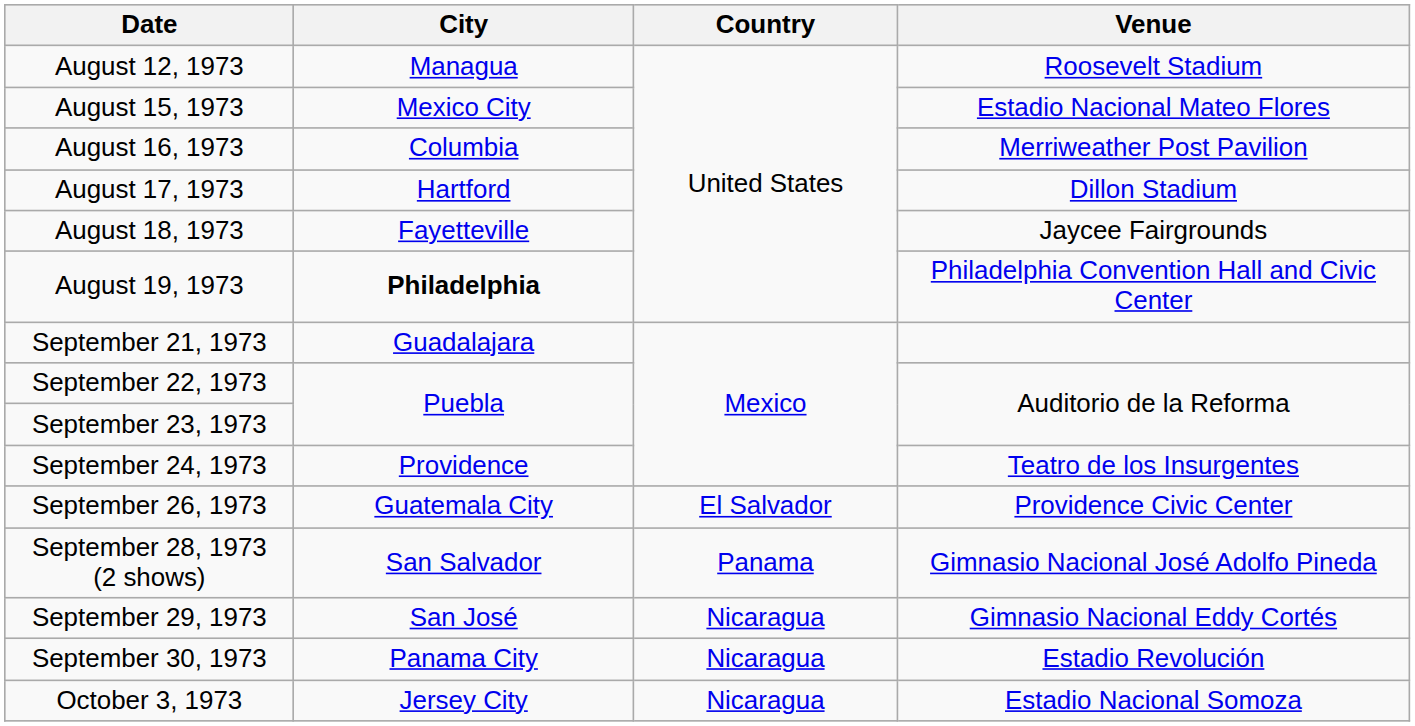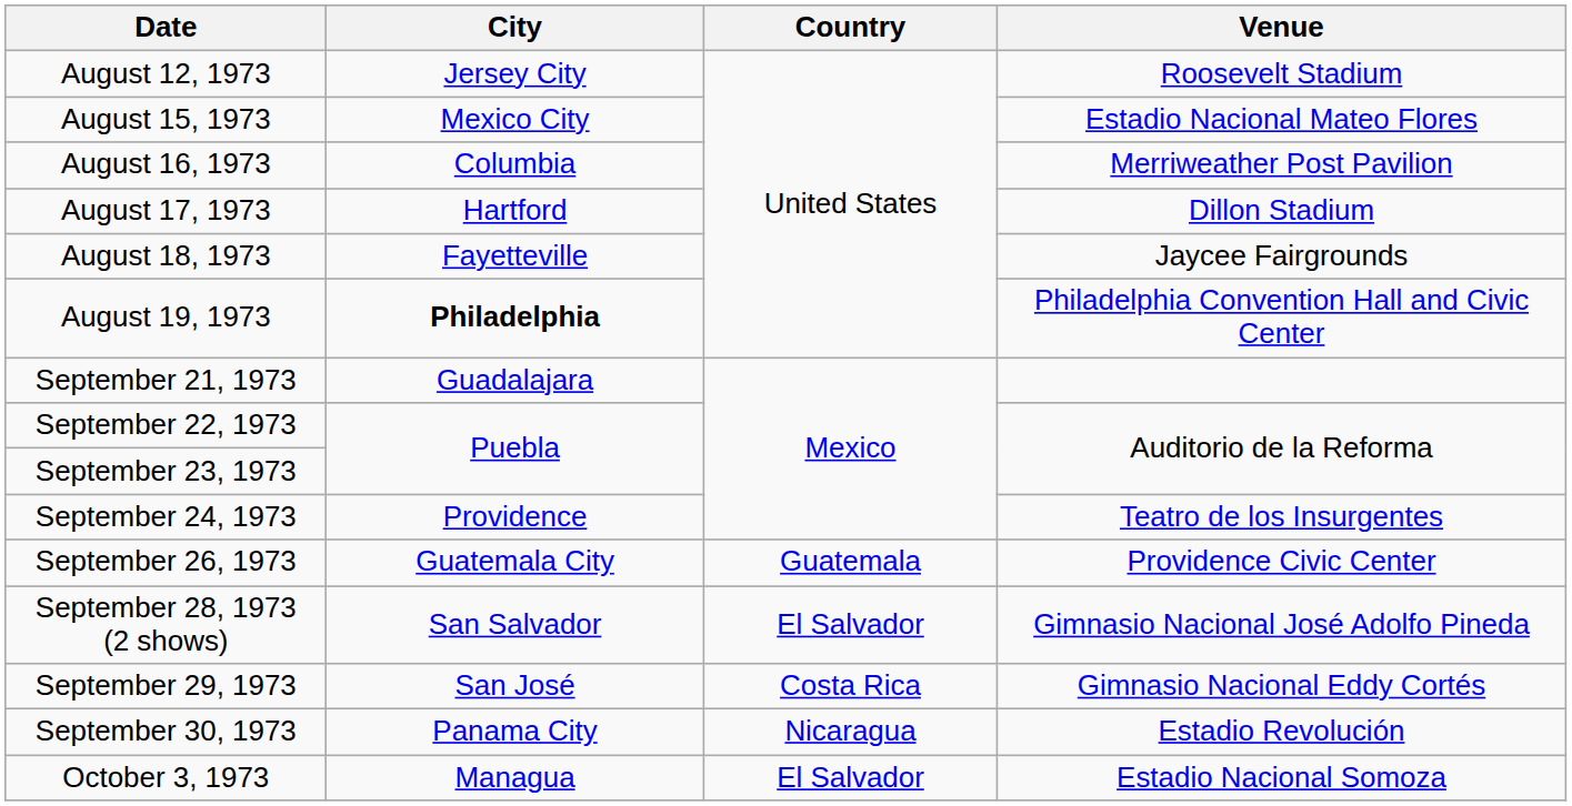August 12, 1973 | City: Managua -> Jersey City
September 26, 1973 | Country: El Salvador -> Guatemala
September 28, 1973 (2 shows) | Country: Panama -> El Salvador
September 29, 1973 | Country: Nicaragua -> Costa Rica
October 3, 1973 | City: Jersey City -> Managua
October 3, 1973 | Country: Nicaragua -> El Salvador
